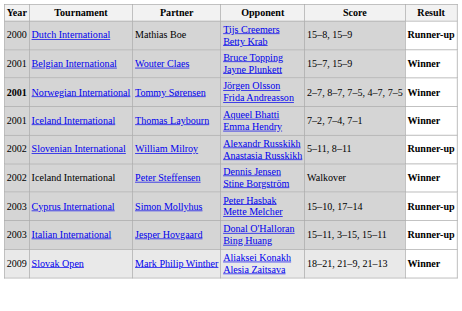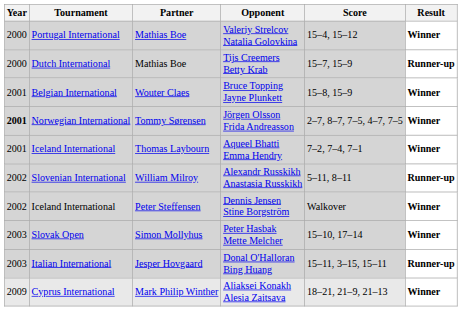+ row: 2000 | Portugal International | Mathias Boe | Valeriy Strelcov Natalia Golovkina | 15–4, 15–12 | Winner
Tijs Creemers Betty Krab | Score: 15–8, 15–9 -> 15–7, 15–9
Bruce Topping Jayne Plunkett | Score: 15–7, 15–9 -> 15–8, 15–9
Peter Hasbak Mette Melcher | Tournament: Cyprus International -> Slovak Open
Peter Hasbak Mette Melcher | Result: Runner-up -> Winner
Aliaksei Konakh Alesia Zaitsava | Tournament: Slovak Open -> Cyprus International
